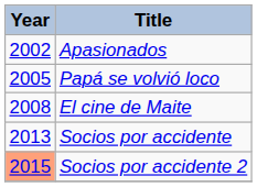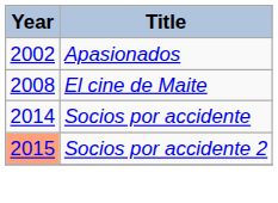- row: 2005 | Papá se volvió loco
Socios por accidente | Year: 2013 -> 2014
